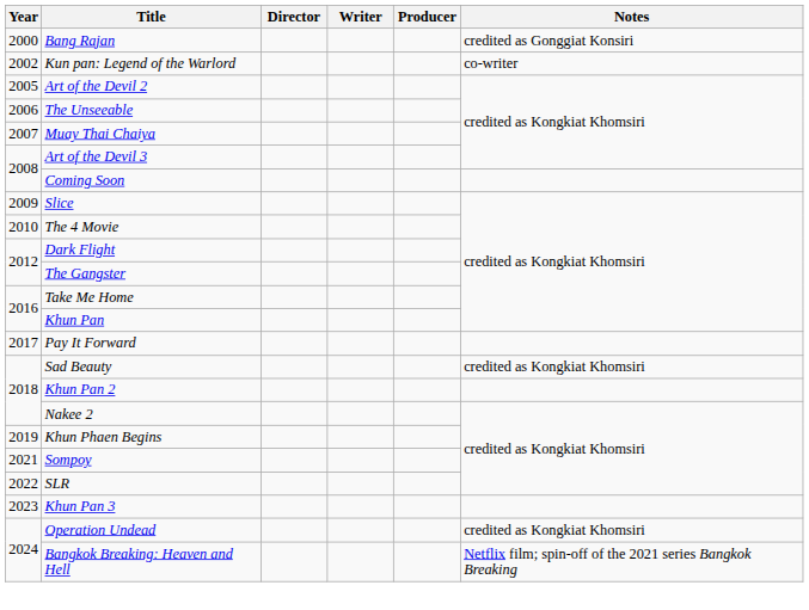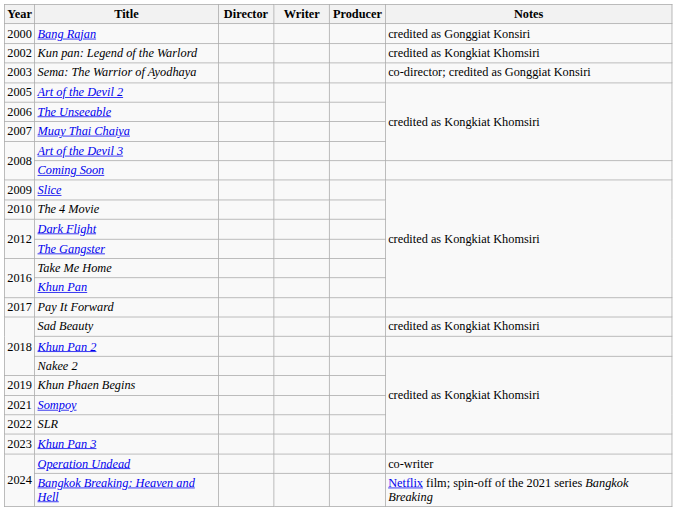Kun pan: Legend of the Warlord | Notes: co-writer -> credited as Kongkiat Khomsiri
+ row: 2003 | Sema: The Warrior of Ayodhaya | co-director; credited as Gonggiat Konsiri
Operation Undead | Notes: credited as Kongkiat Khomsiri -> co-writer
